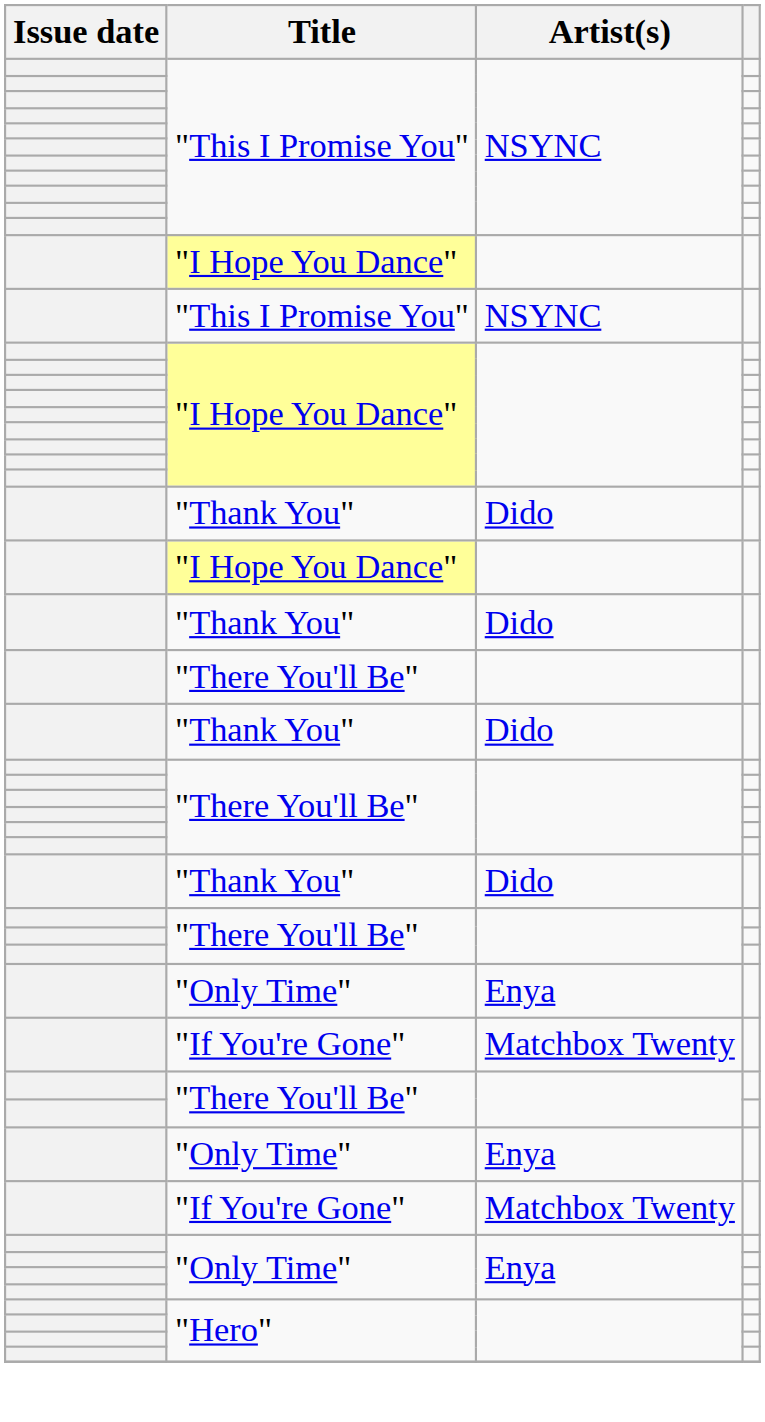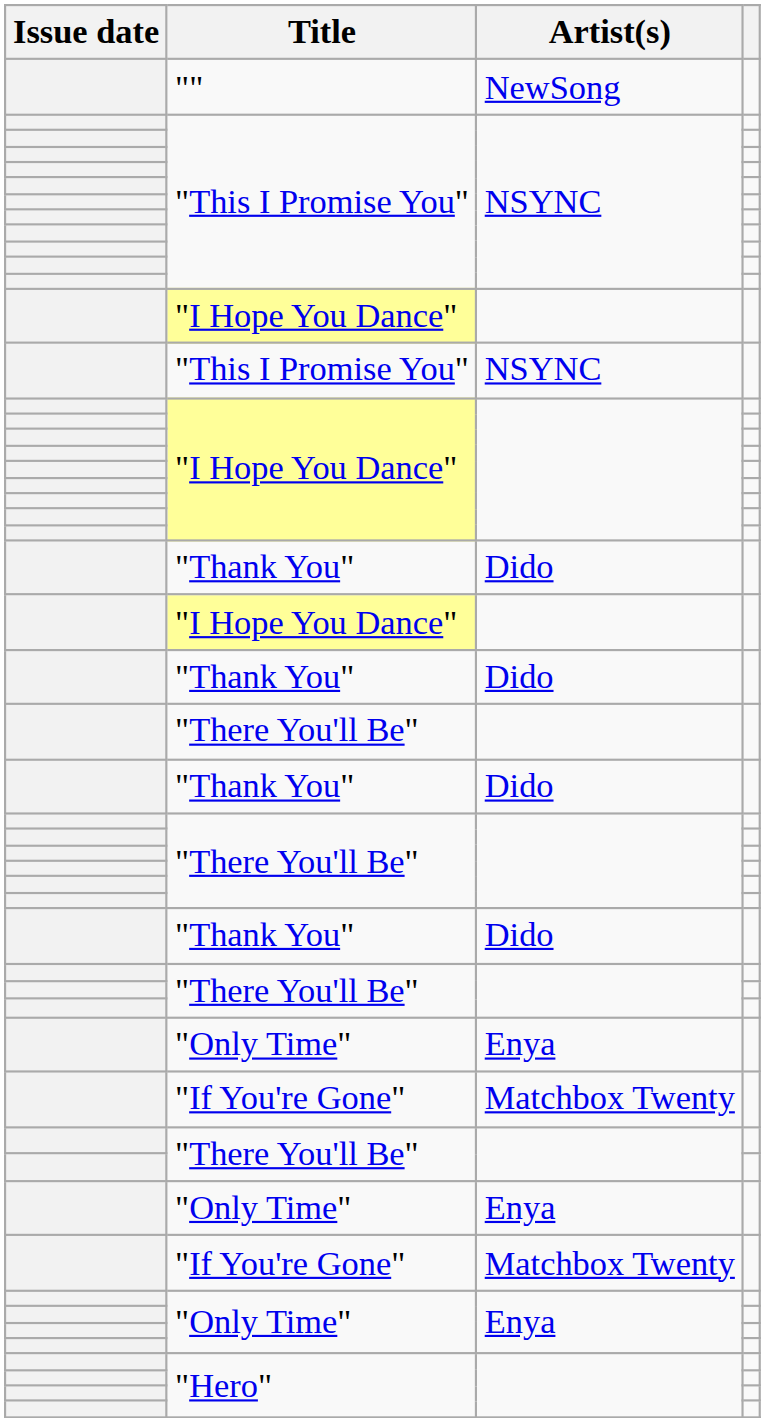+ row: "" | NewSong
